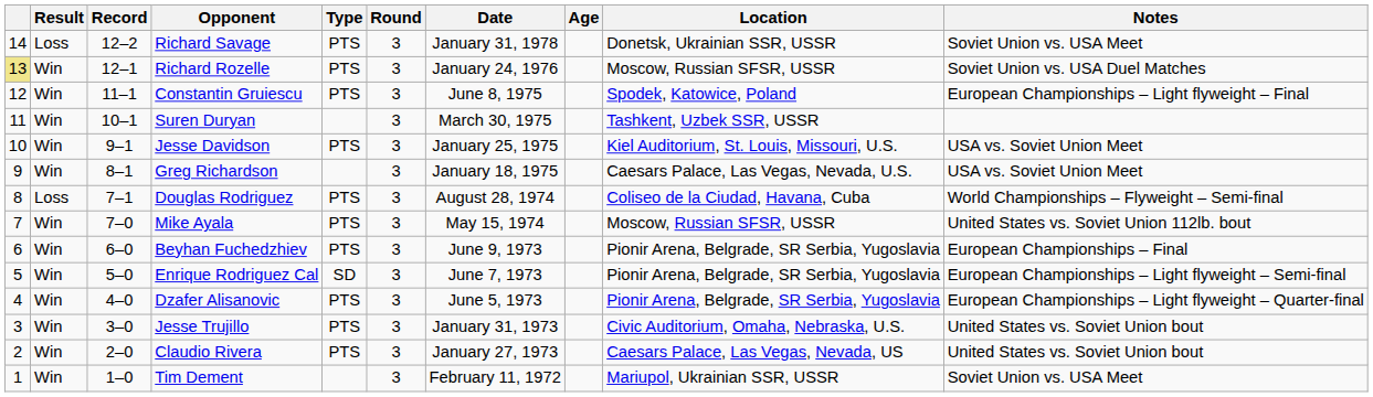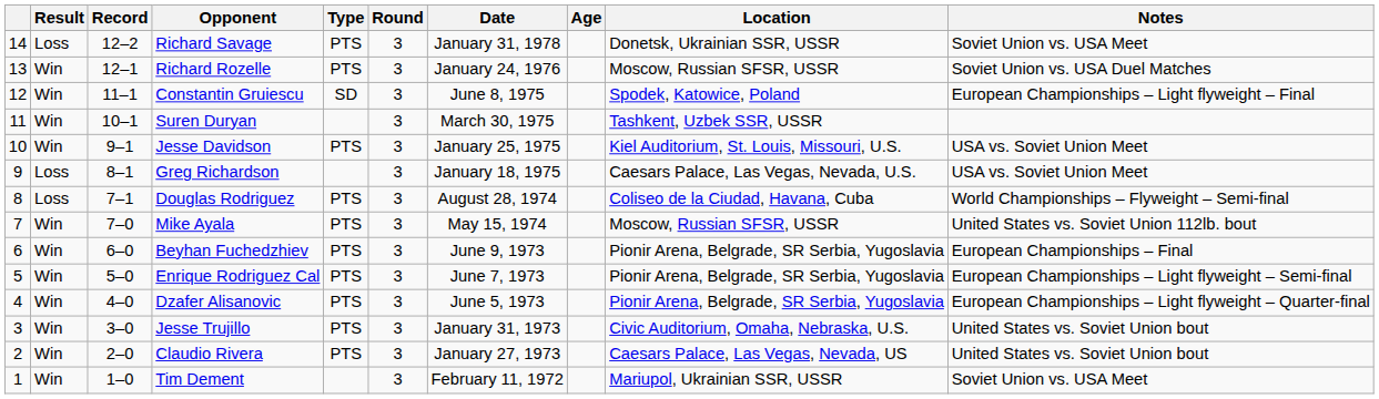Richard Rozelle | column 1: khaki background -> no background
Constantin Gruiescu | Type: PTS -> SD
Greg Richardson | Result: Win -> Loss
Enrique Rodriguez Cal | Type: SD -> PTS
